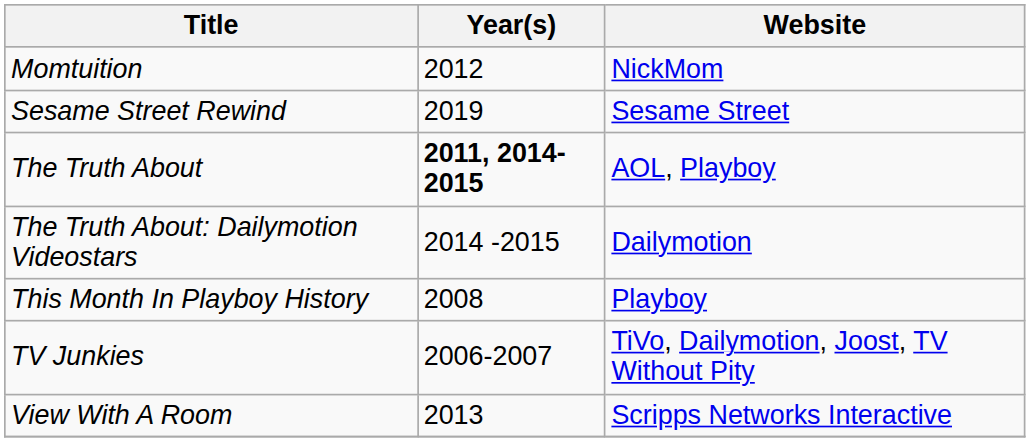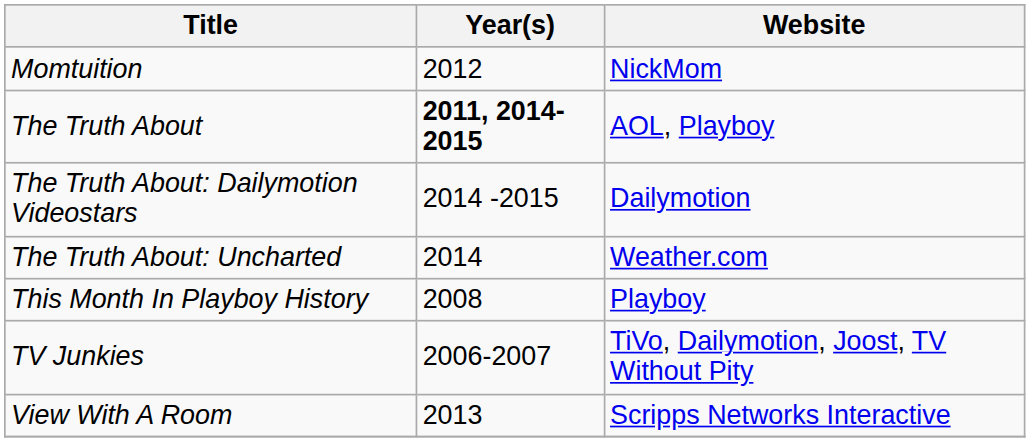- row: Sesame Street Rewind | 2019 | Sesame Street
+ row: The Truth About: Uncharted | 2014 | Weather.com
